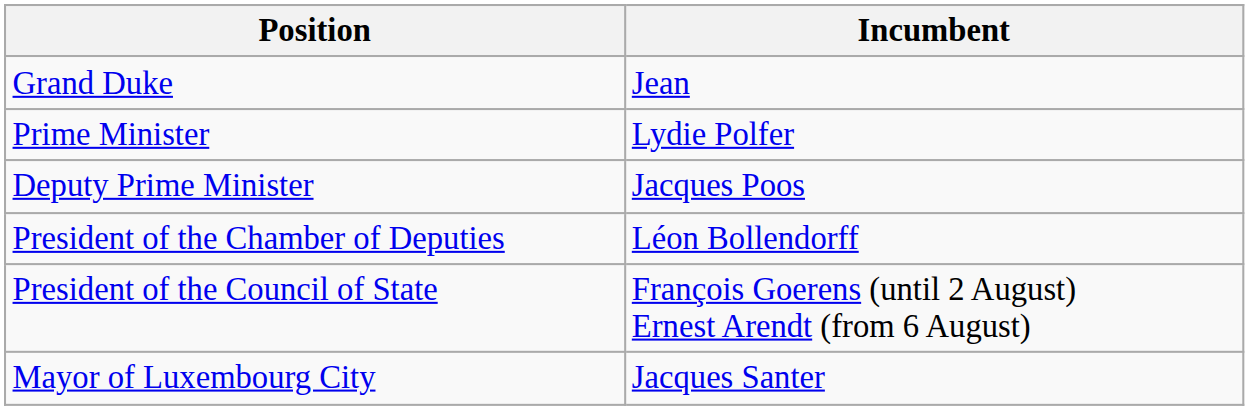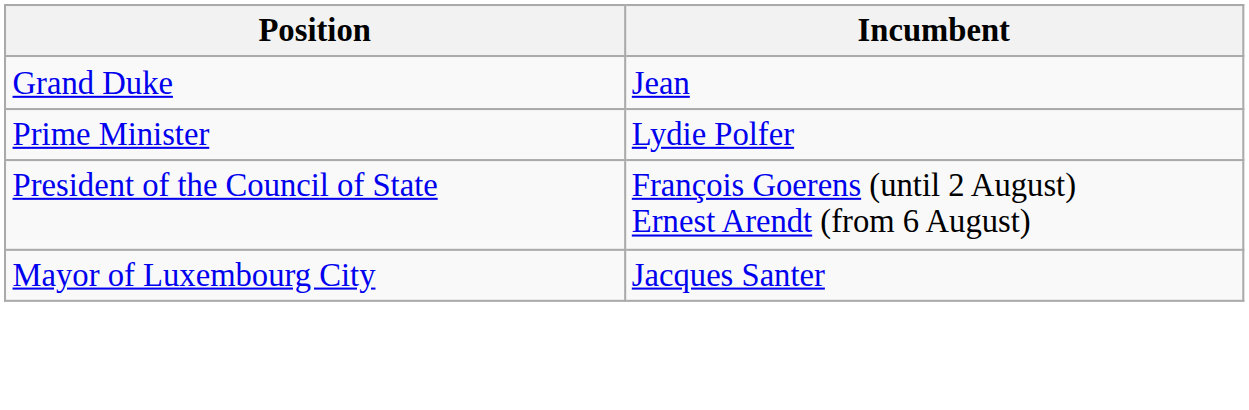- row: Deputy Prime Minister | Jacques Poos
- row: President of the Chamber of Deputies | Léon Bollendorff
